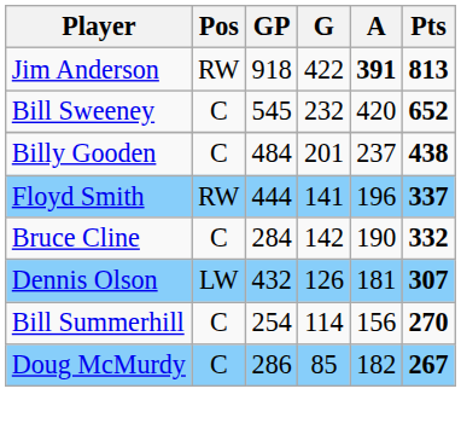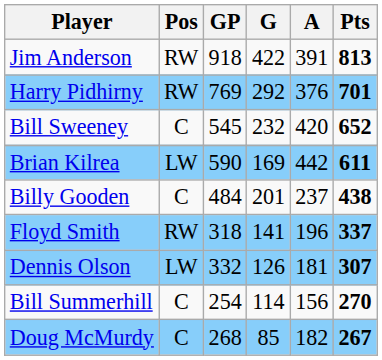Jim Anderson | A: bold -> normal
+ row: Harry Pidhirny | RW | 769 | 292 | 376 | 701
+ row: Brian Kilrea | LW | 590 | 169 | 442 | 611
Floyd Smith | GP: 444 -> 318
- row: Bruce Cline | C | 284 | 142 | 190 | 332
Dennis Olson | GP: 432 -> 332
Doug McMurdy | GP: 286 -> 268
